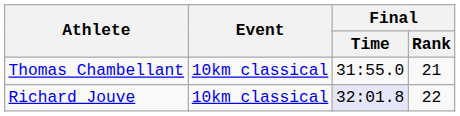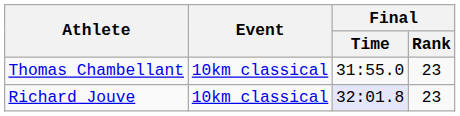Thomas Chambellant | Final / Rank: 21 -> 23
Richard Jouve | Final / Rank: 22 -> 23
